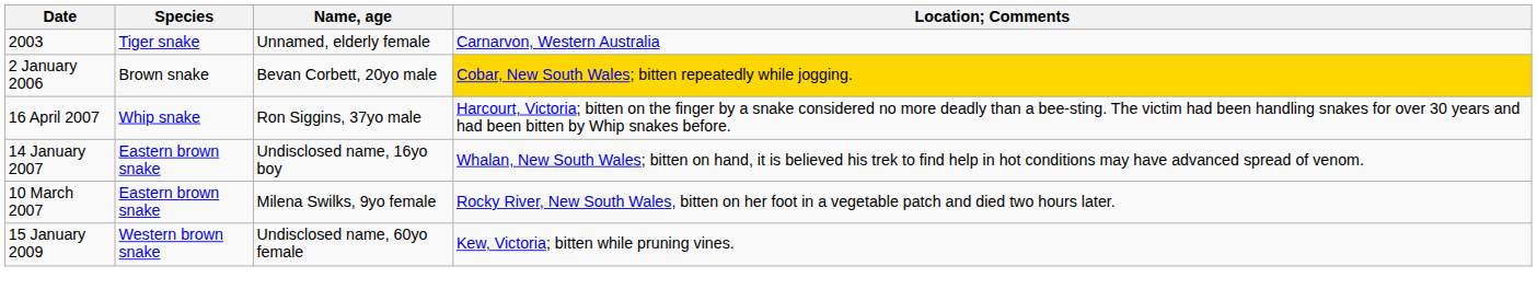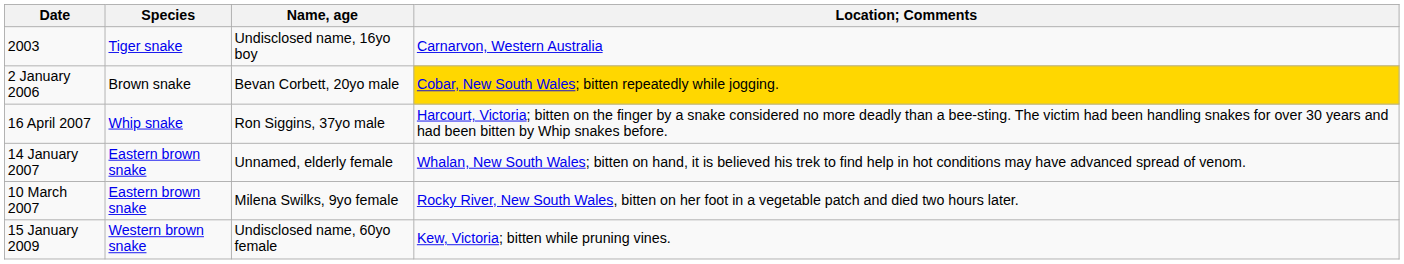2003 | Name, age: Unnamed, elderly female -> Undisclosed name, 16yo boy
14 January 2007 | Name, age: Undisclosed name, 16yo boy -> Unnamed, elderly female
